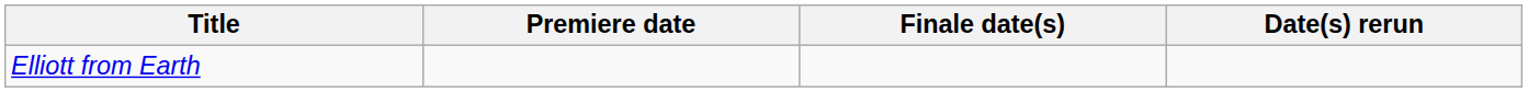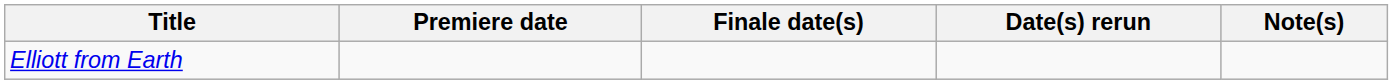+ column: Note(s)
